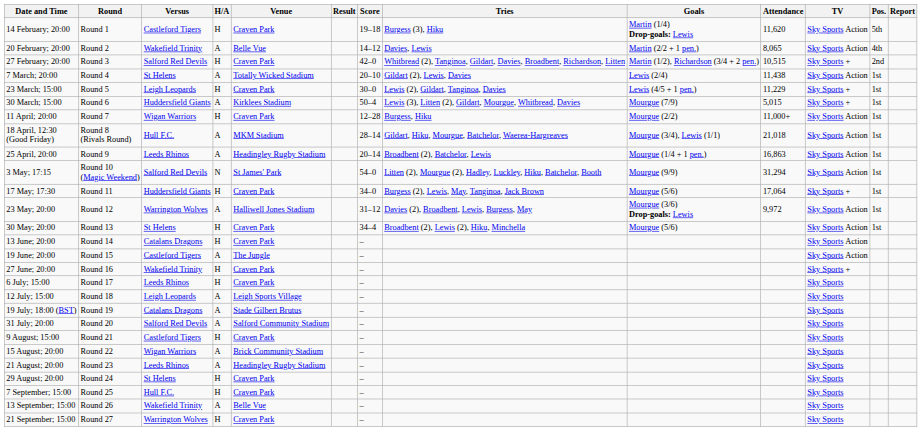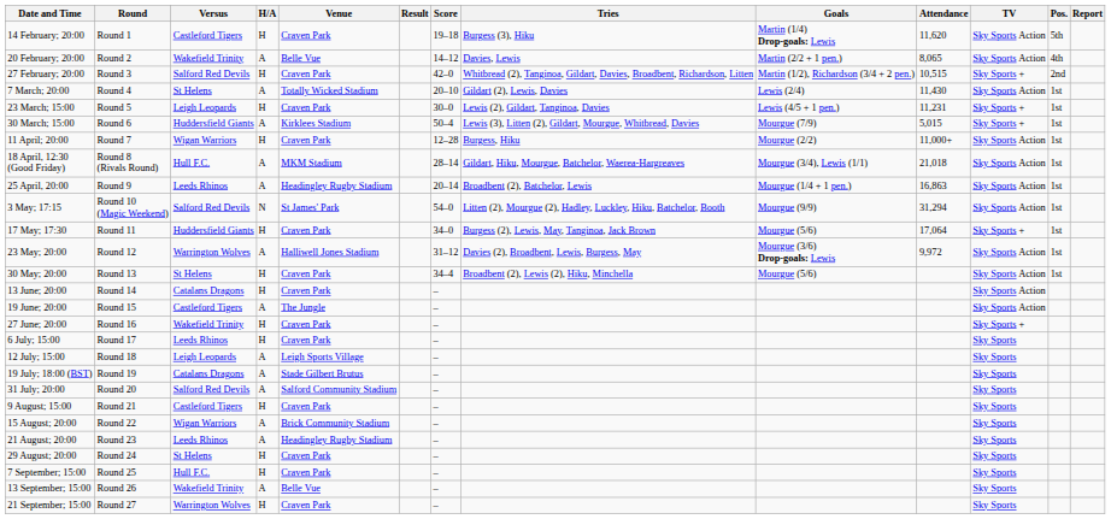7 March; 20:00 | Attendance: 11,438 -> 11,430
23 March; 15:00 | Attendance: 11,229 -> 11,231
